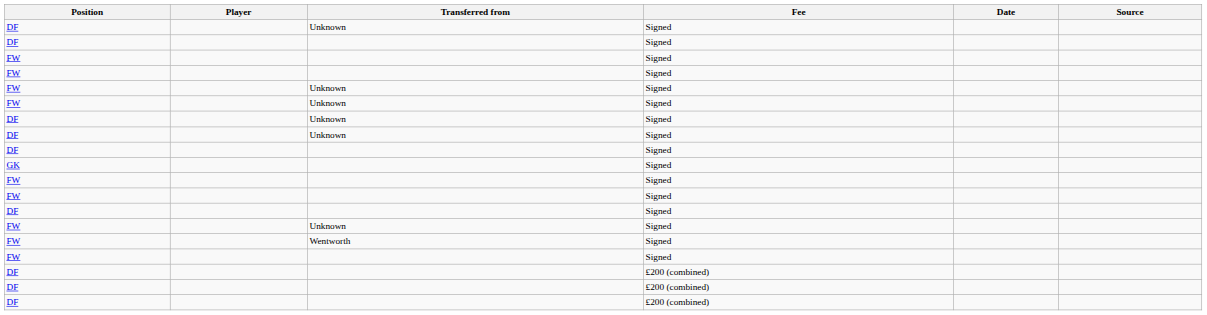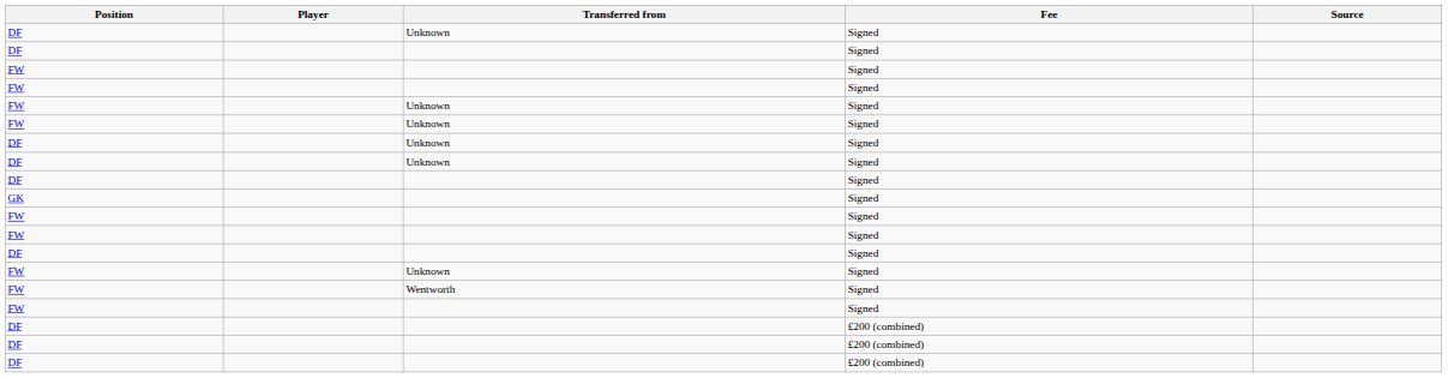- column: Date
